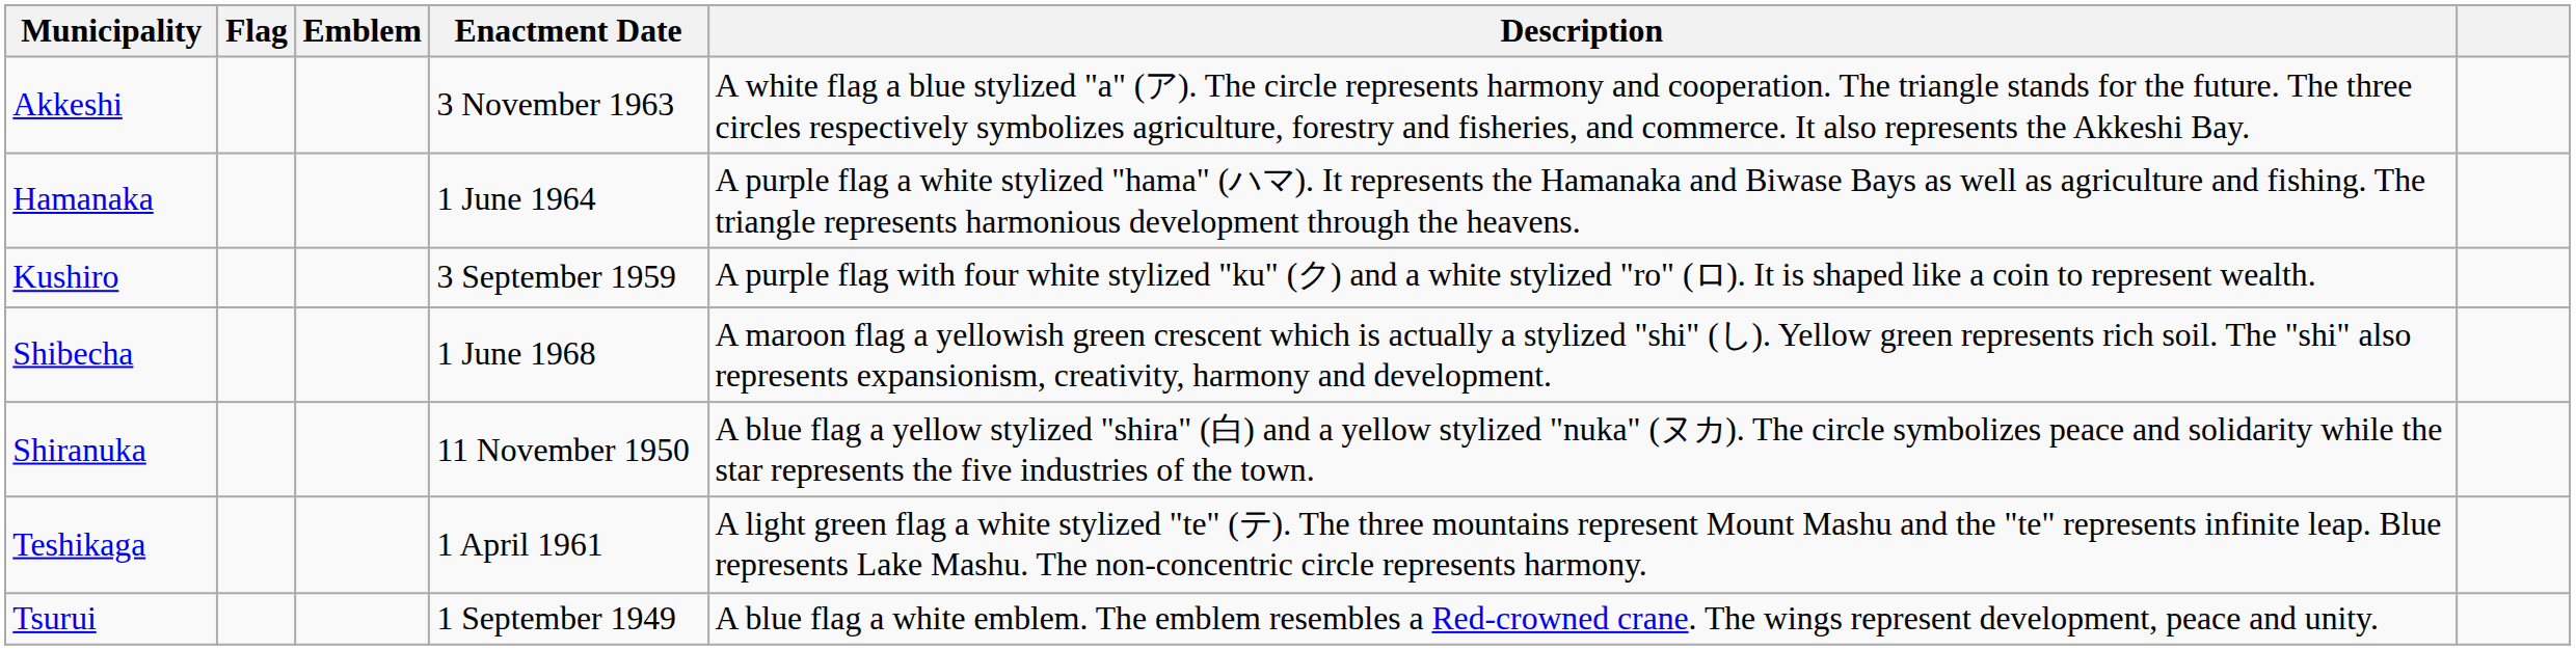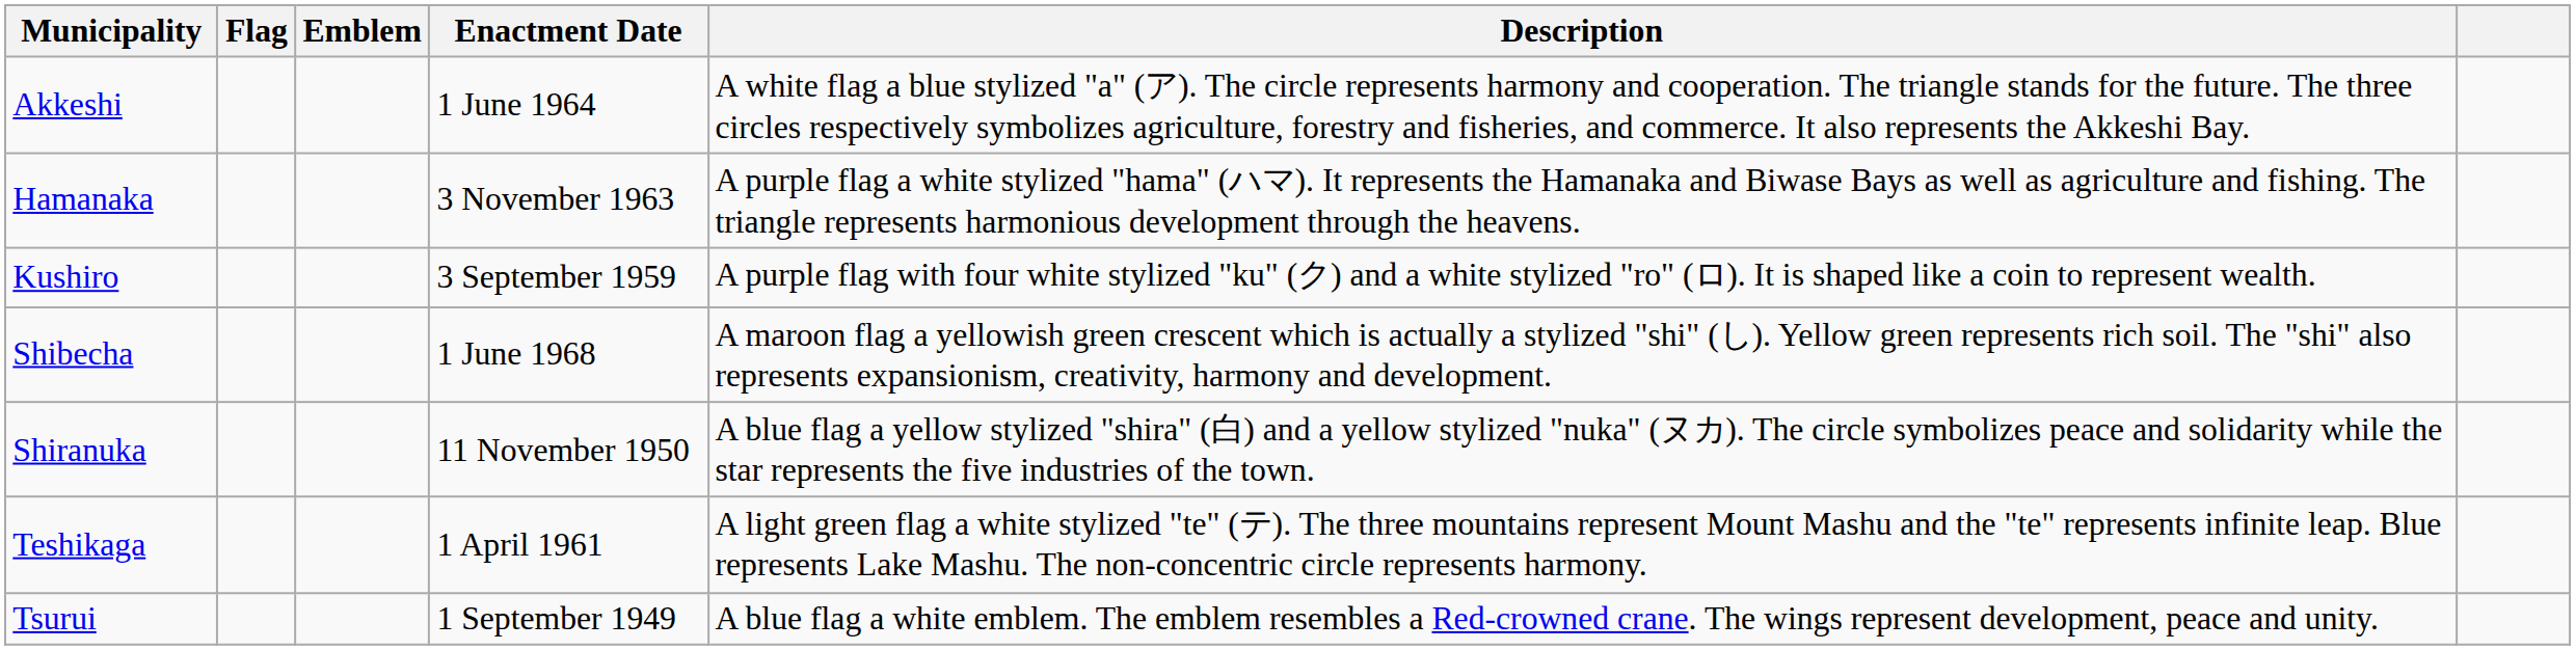Akkeshi | Enactment Date: 3 November 1963 -> 1 June 1964
Hamanaka | Enactment Date: 1 June 1964 -> 3 November 1963
